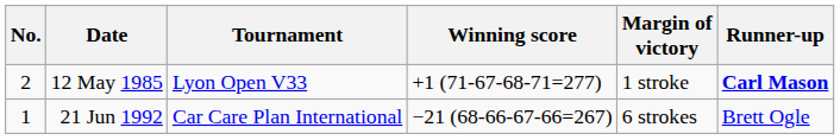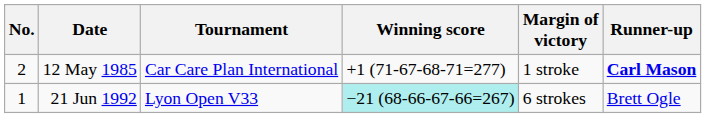12 May 1985 | Tournament: Lyon Open V33 -> Car Care Plan International
21 Jun 1992 | Tournament: Car Care Plan International -> Lyon Open V33
21 Jun 1992 | Winning score: no background -> paleturquoise background
